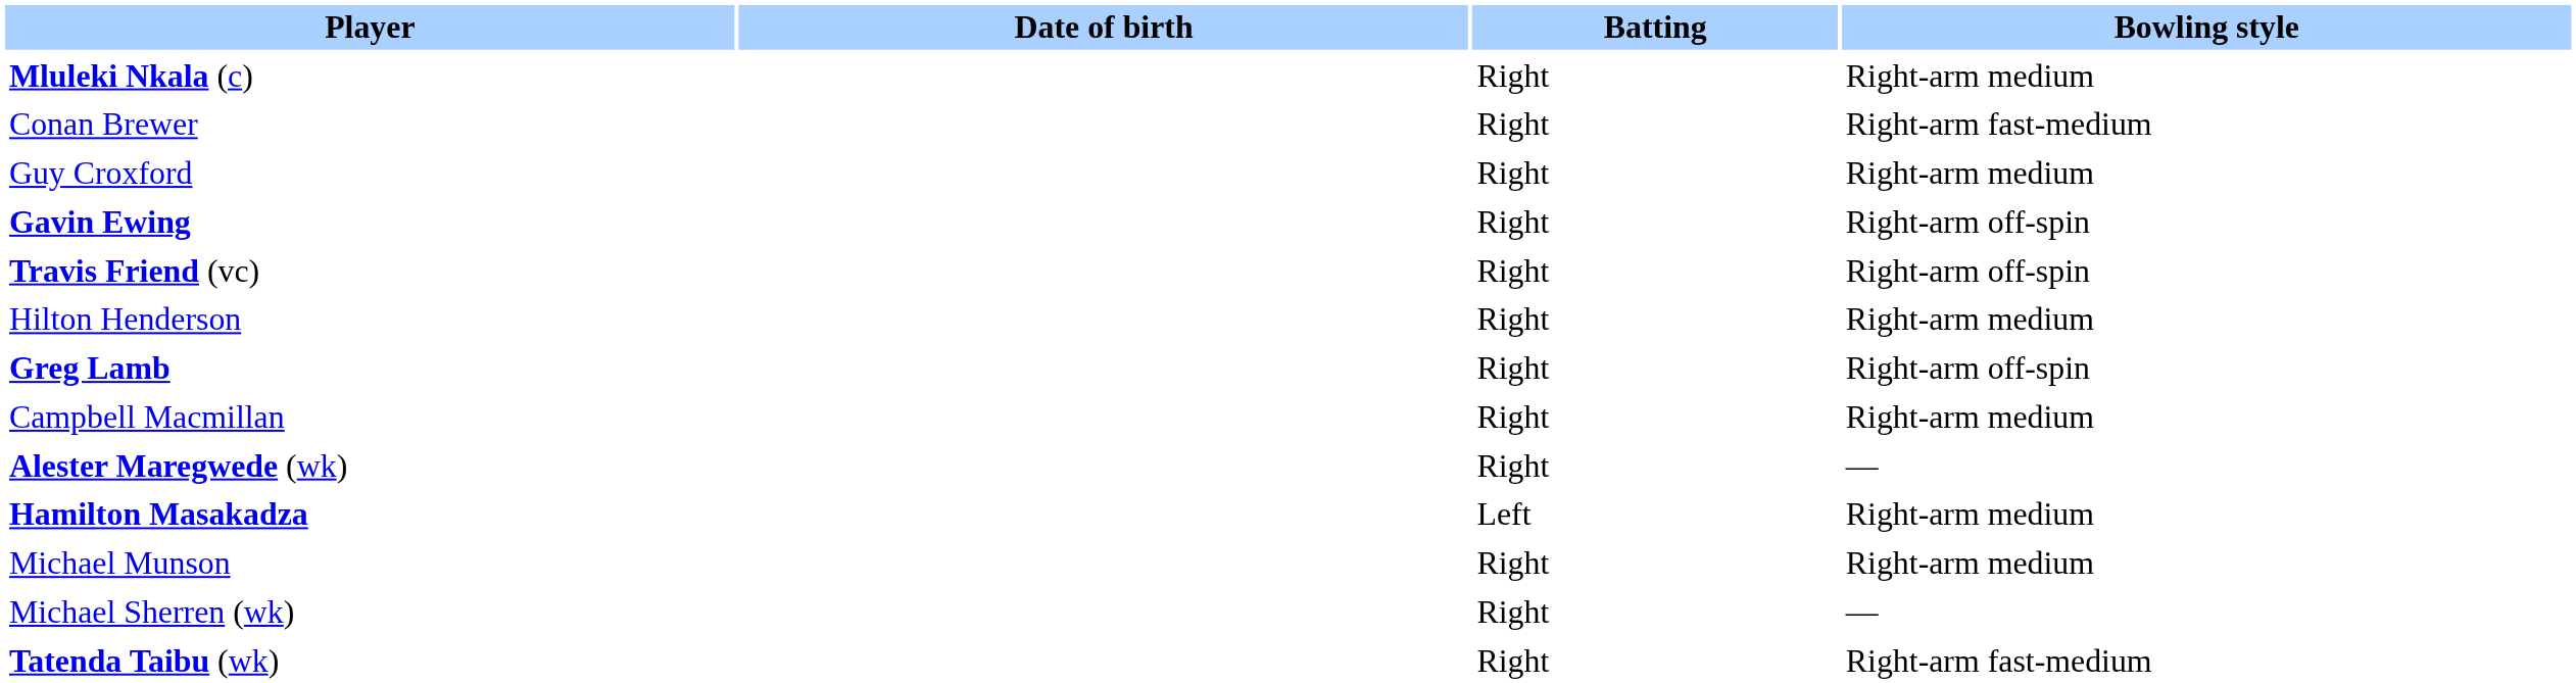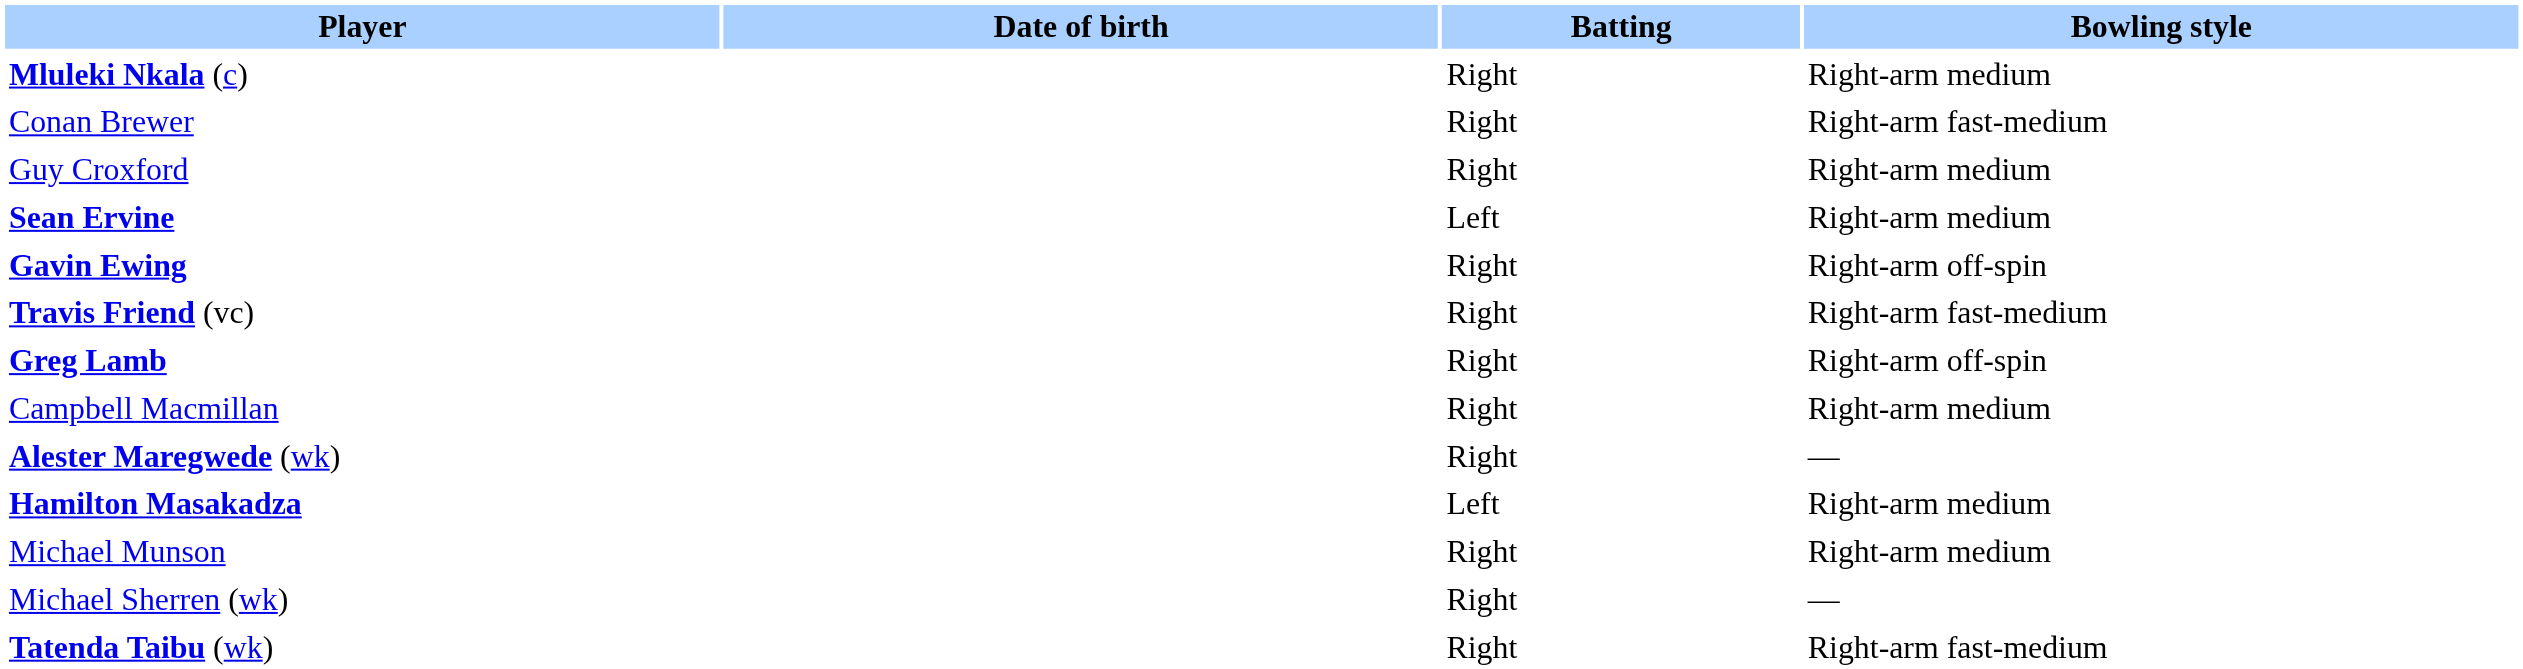+ row: Sean Ervine | Left | Right-arm medium
Travis Friend (vc) | Bowling style: Right-arm off-spin -> Right-arm fast-medium
- row: Hilton Henderson | Right | Right-arm medium
